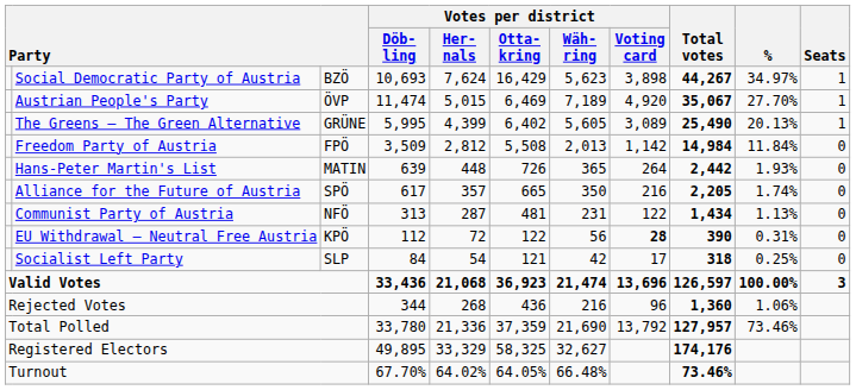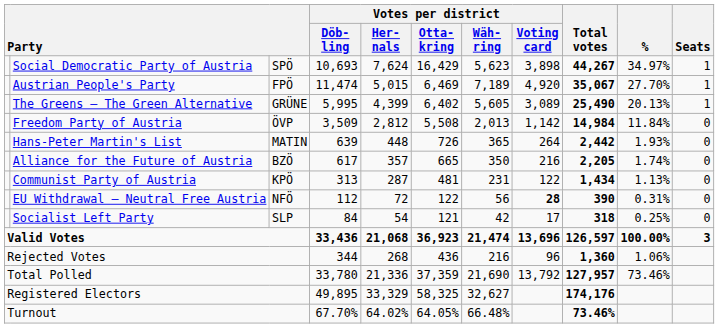Social Democratic Party of Austria | column 3: BZÖ -> SPÖ
Austrian People's Party | column 3: ÖVP -> FPÖ
Freedom Party of Austria | column 3: FPÖ -> ÖVP
Alliance for the Future of Austria | column 3: SPÖ -> BZÖ
Communist Party of Austria | column 3: NFÖ -> KPÖ
EU Withdrawal – Neutral Free Austria | column 3: KPÖ -> NFÖ
